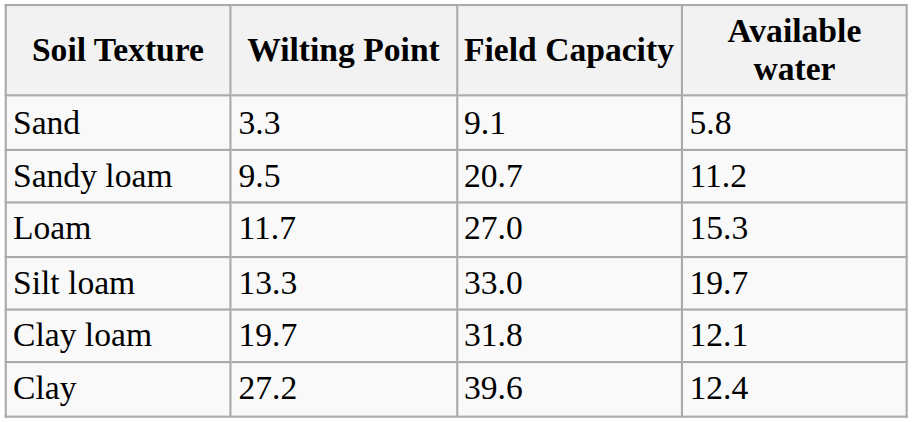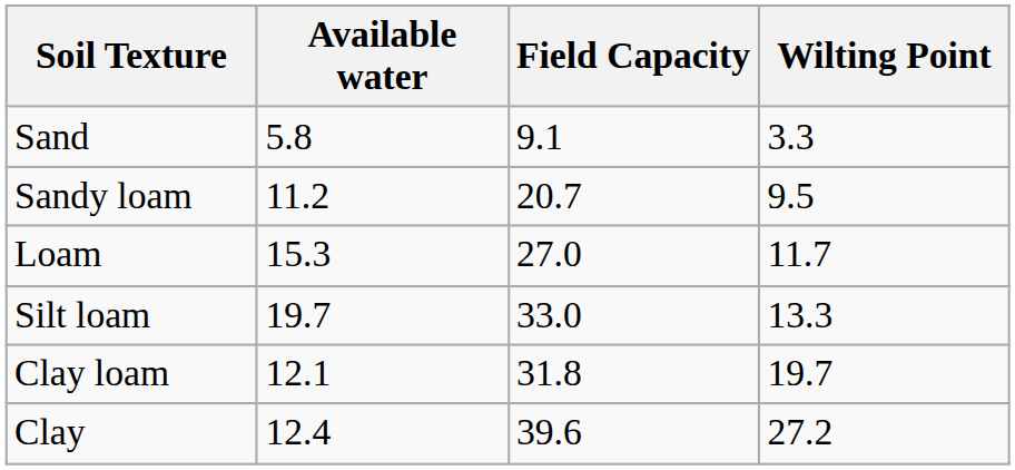columns swapped: Wilting Point <-> Available water
